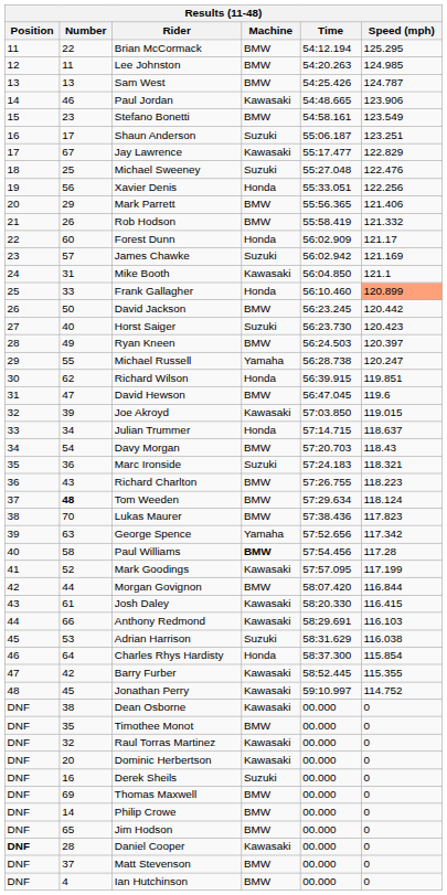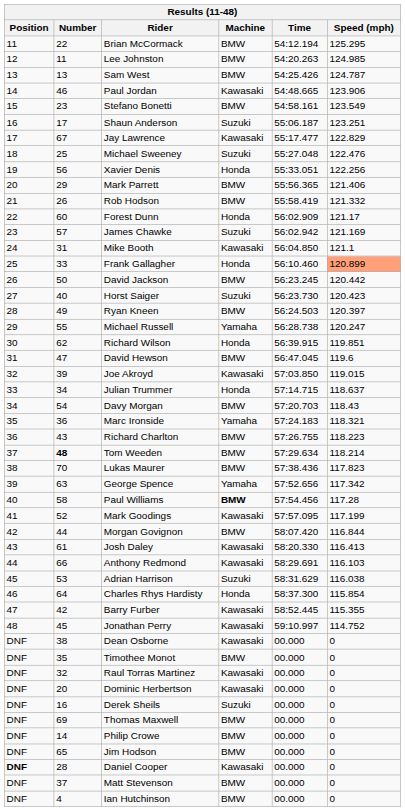Marc Ironside | Machine: Suzuki -> Yamaha
Tom Weeden | Speed (mph): 118.124 -> 118.214
Josh Daley | Speed (mph): 116.415 -> 116.413
